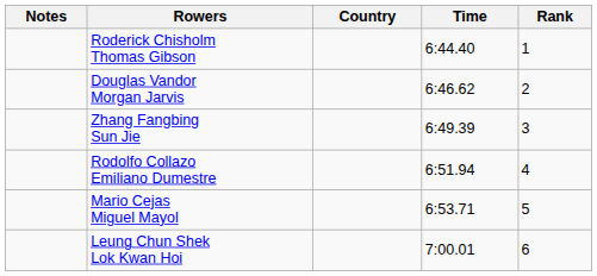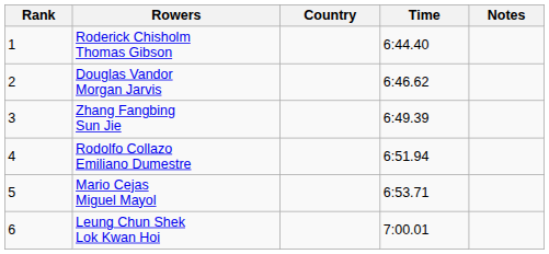columns swapped: Rank <-> Notes
